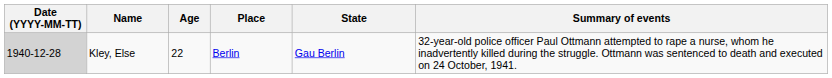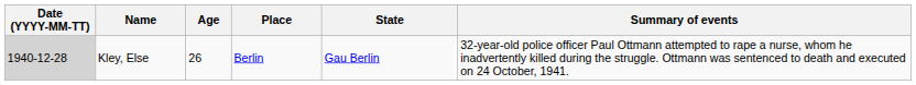Kley, Else | Age: 22 -> 26
